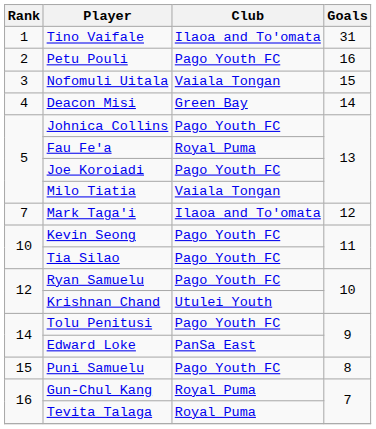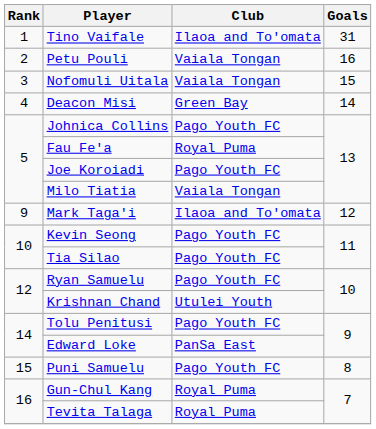Petu Pouli | Club: Pago Youth FC -> Vaiala Tongan
Mark Taga'i | Rank: 7 -> 9
